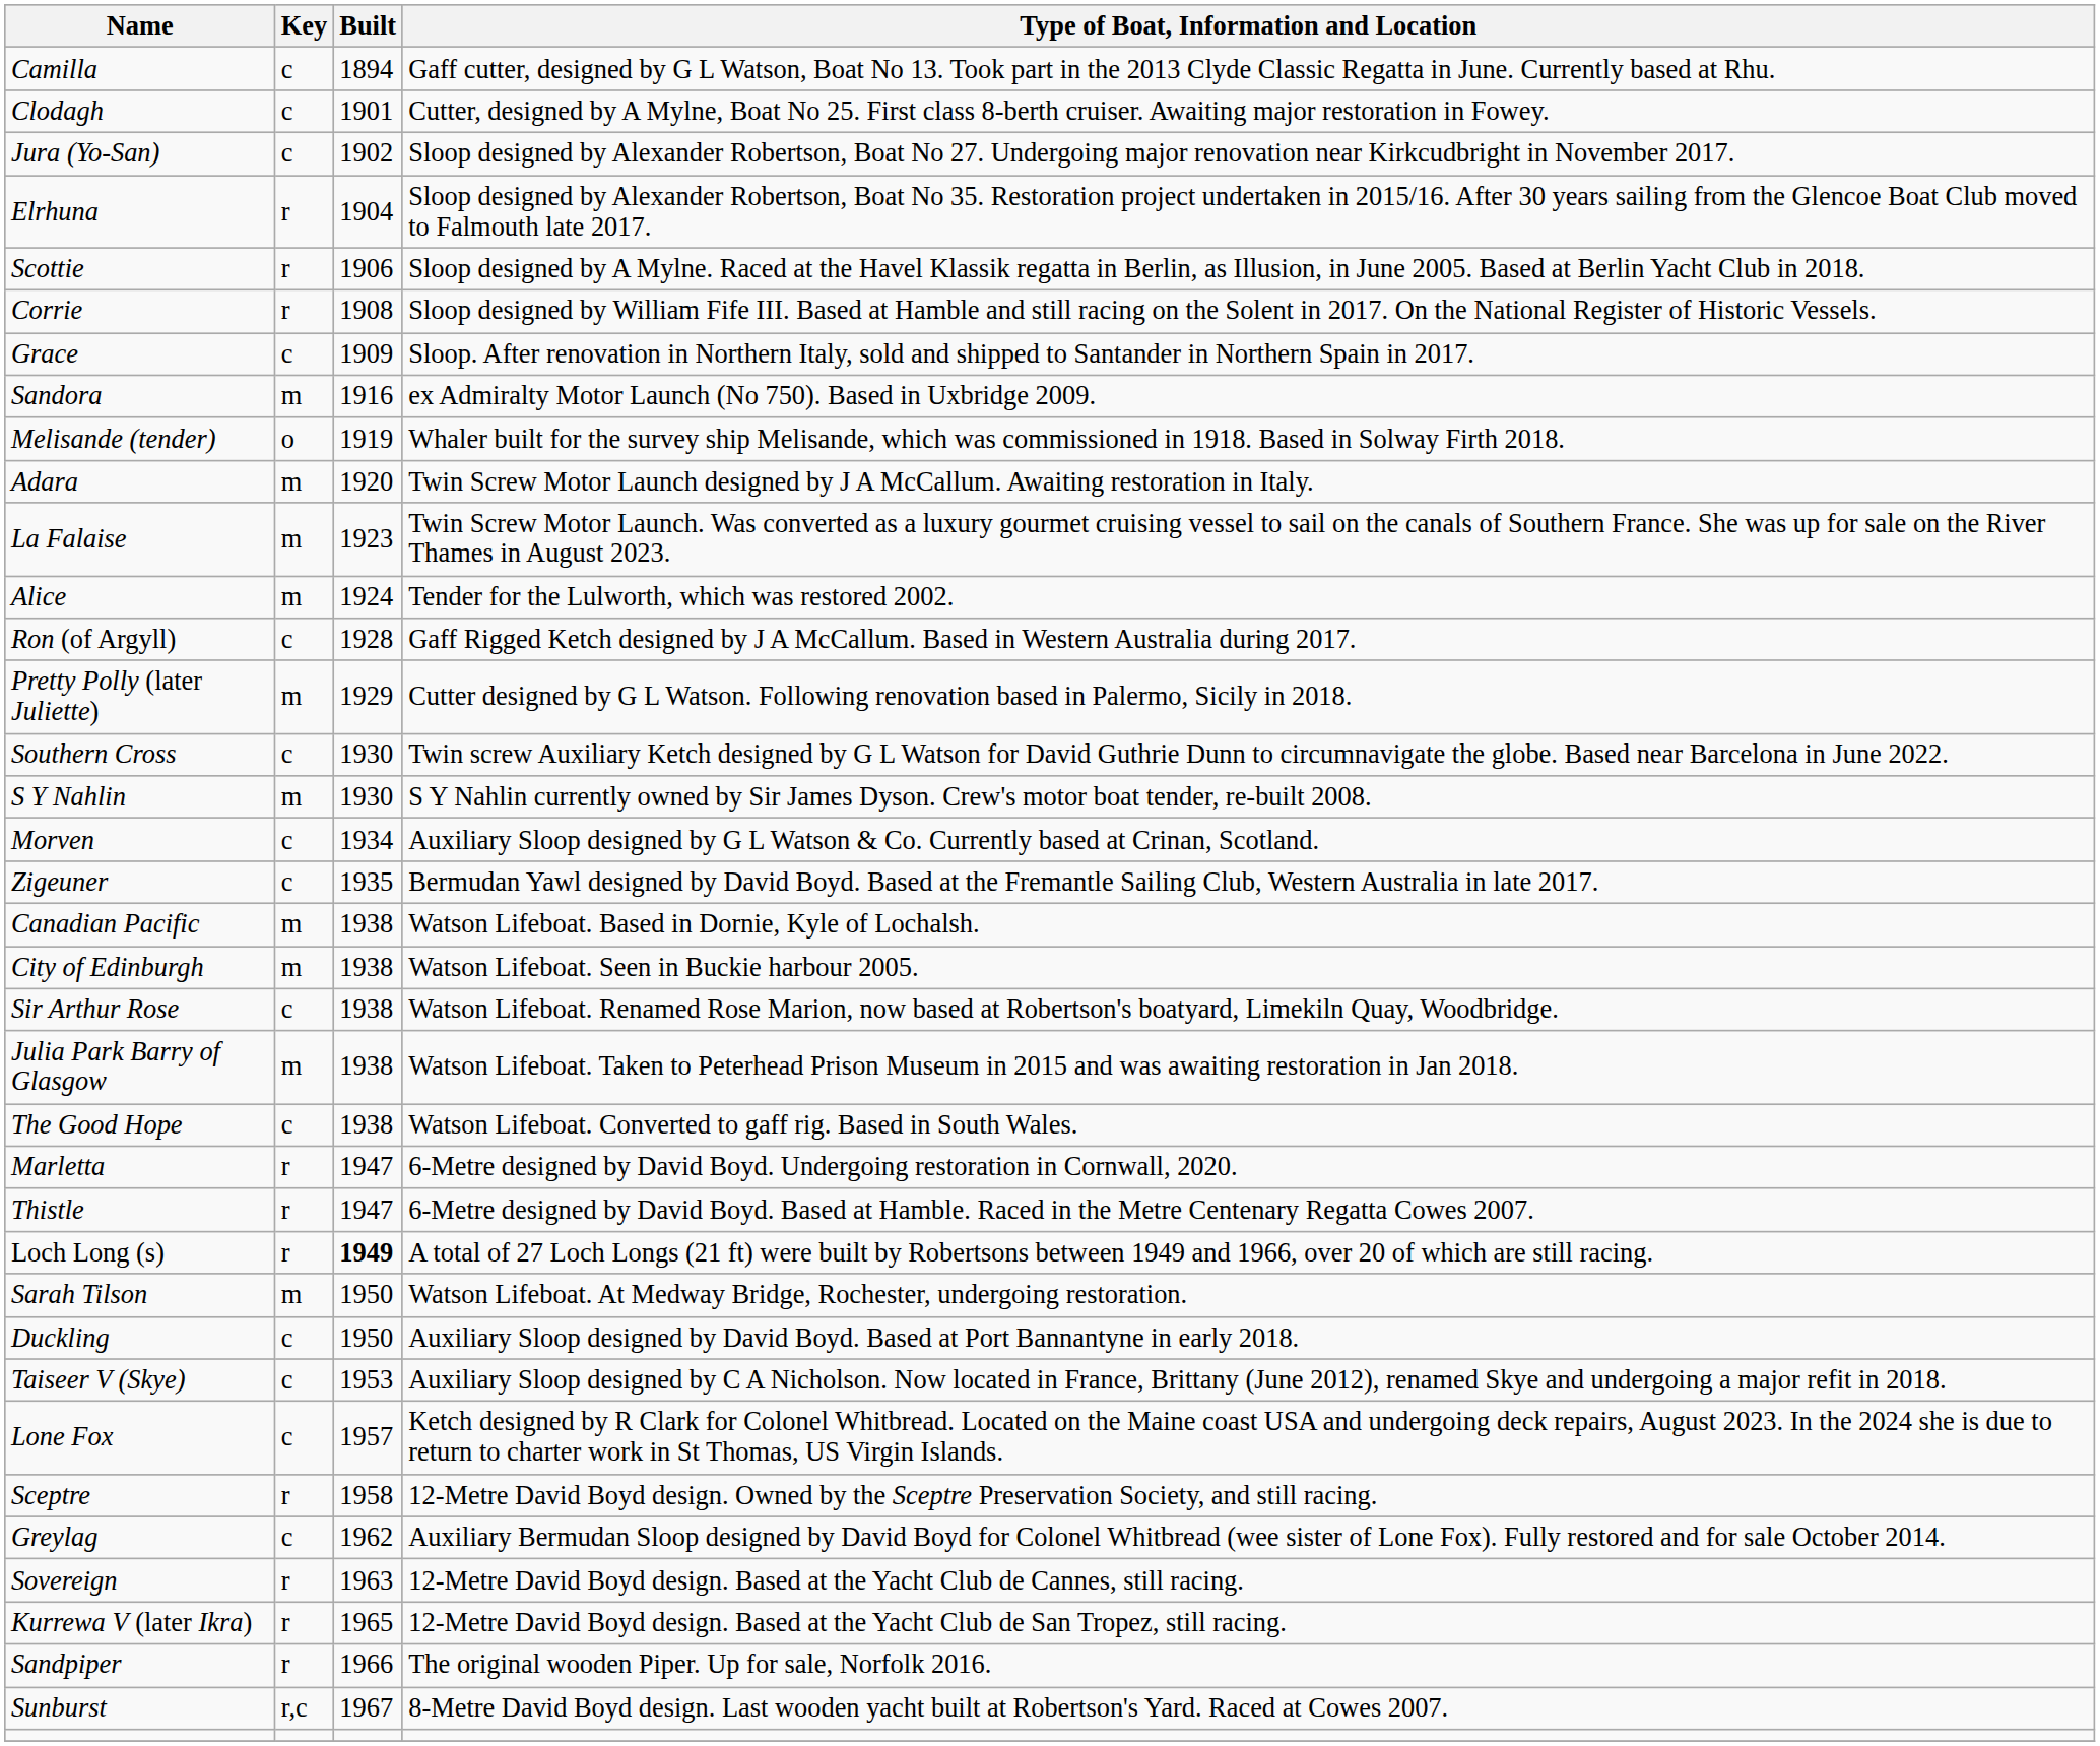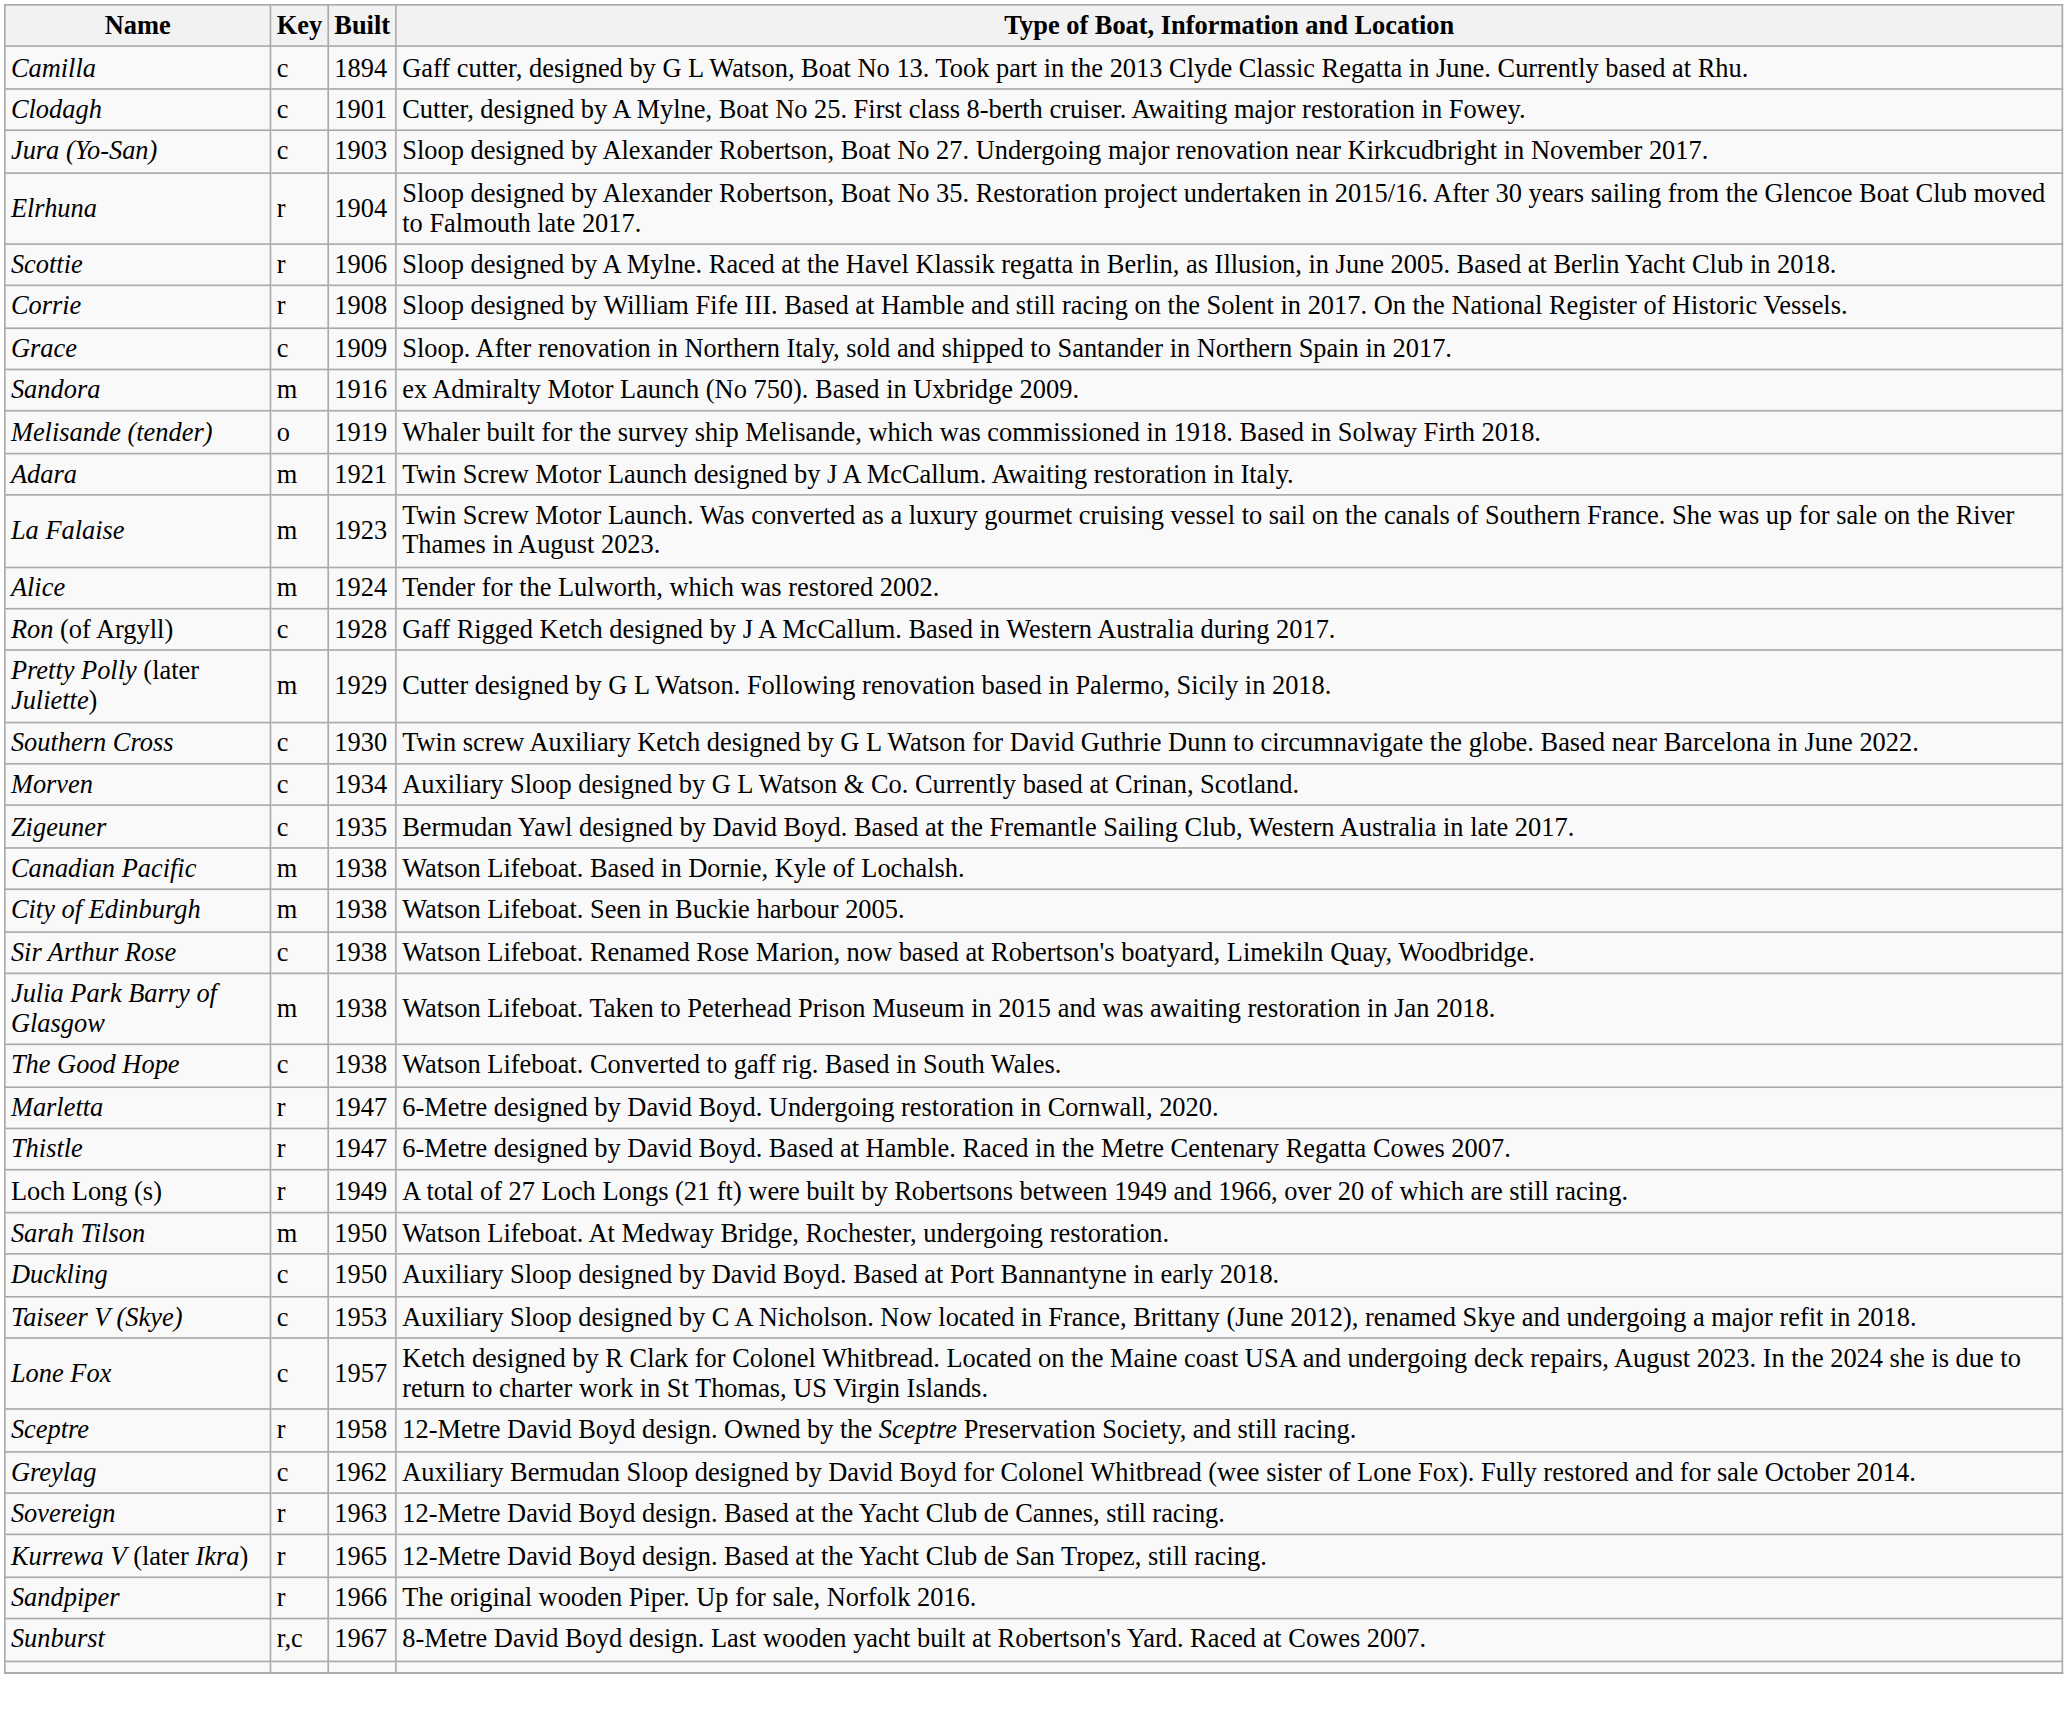Jura (Yo-San) | Built: 1902 -> 1903
Adara | Built: 1920 -> 1921
- row: S Y Nahlin | m | 1930 | S Y Nahlin currently owned by Sir James Dyson. Crew's motor boat tender, re-built 2008.
Loch Long (s) | Built: bold -> normal
